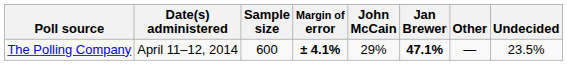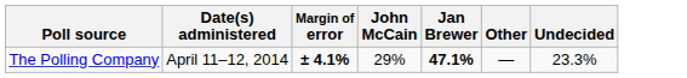- column: Sample size | 600
The Polling Company | Undecided: 23.5% -> 23.3%
